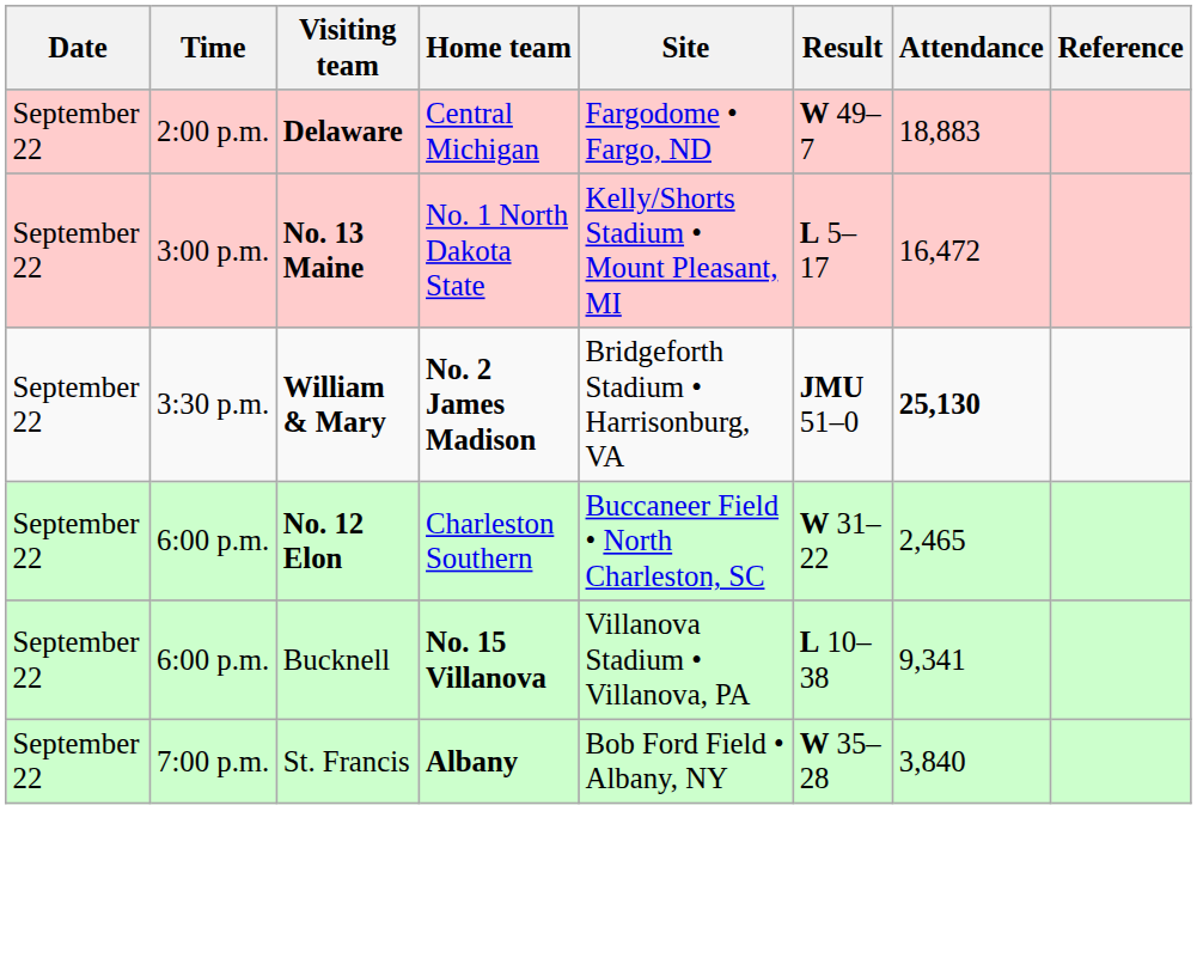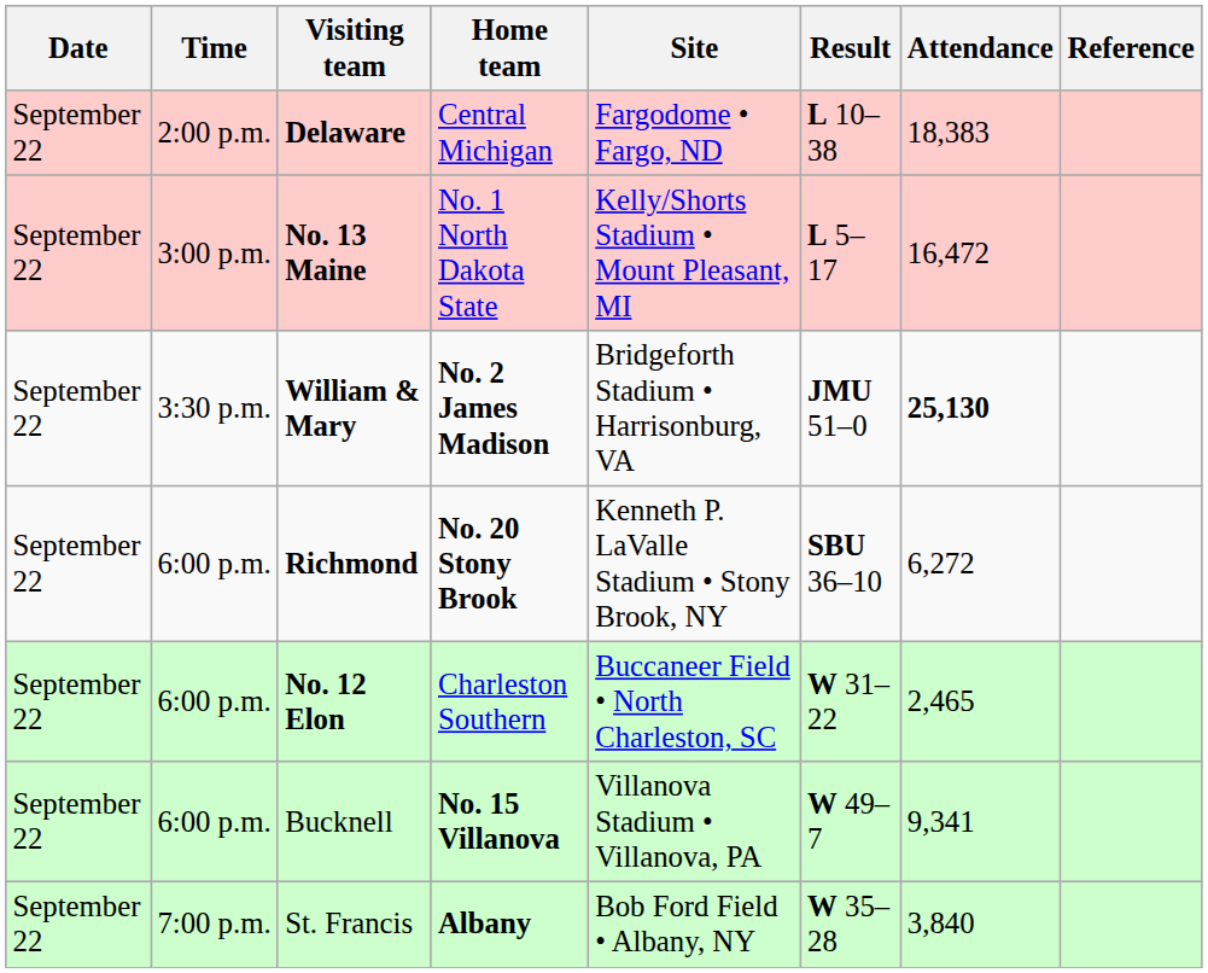Delaware | Result: W 49–7 -> L 10–38
Delaware | Attendance: 18,883 -> 18,383
+ row: September 22 | 6:00 p.m. | Richmond | No. 20 Stony Brook | Kenneth P. LaValle Stadium • Stony Brook, NY | SBU 36–10 | 6,272
Bucknell | Result: L 10–38 -> W 49–7
